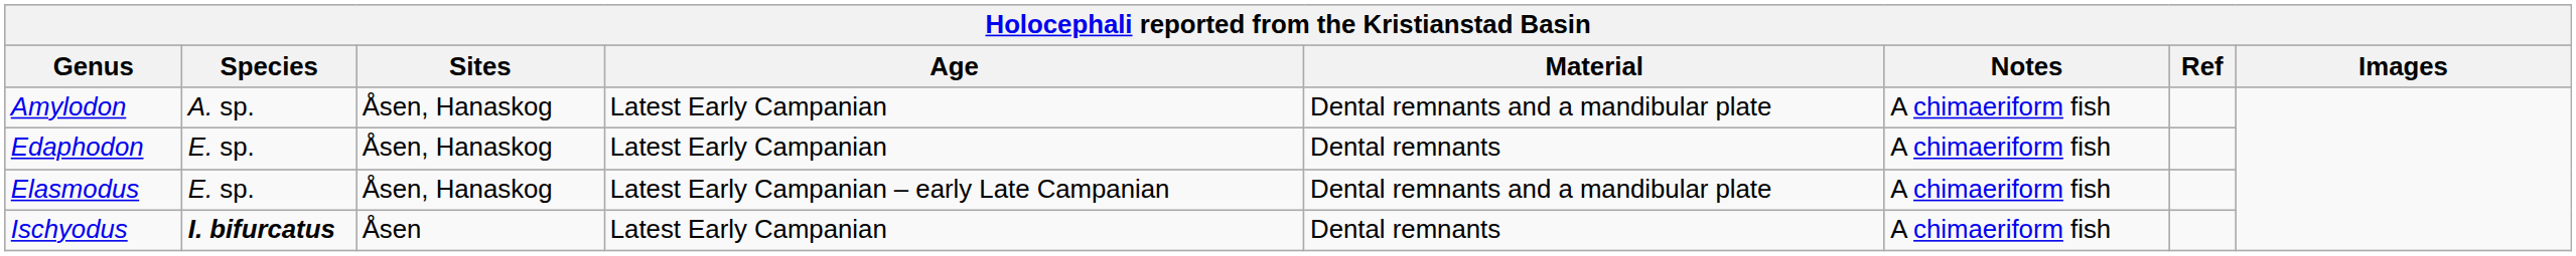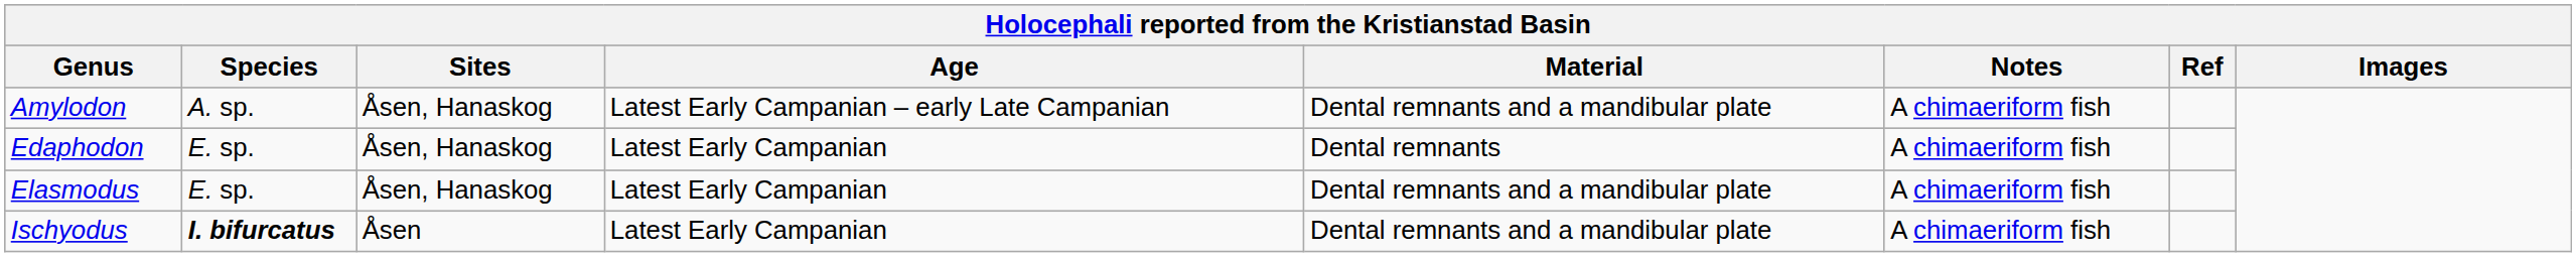Amylodon | Age: Latest Early Campanian -> Latest Early Campanian – early Late Campanian
Elasmodus | Age: Latest Early Campanian – early Late Campanian -> Latest Early Campanian
Ischyodus | Material: Dental remnants -> Dental remnants and a mandibular plate
